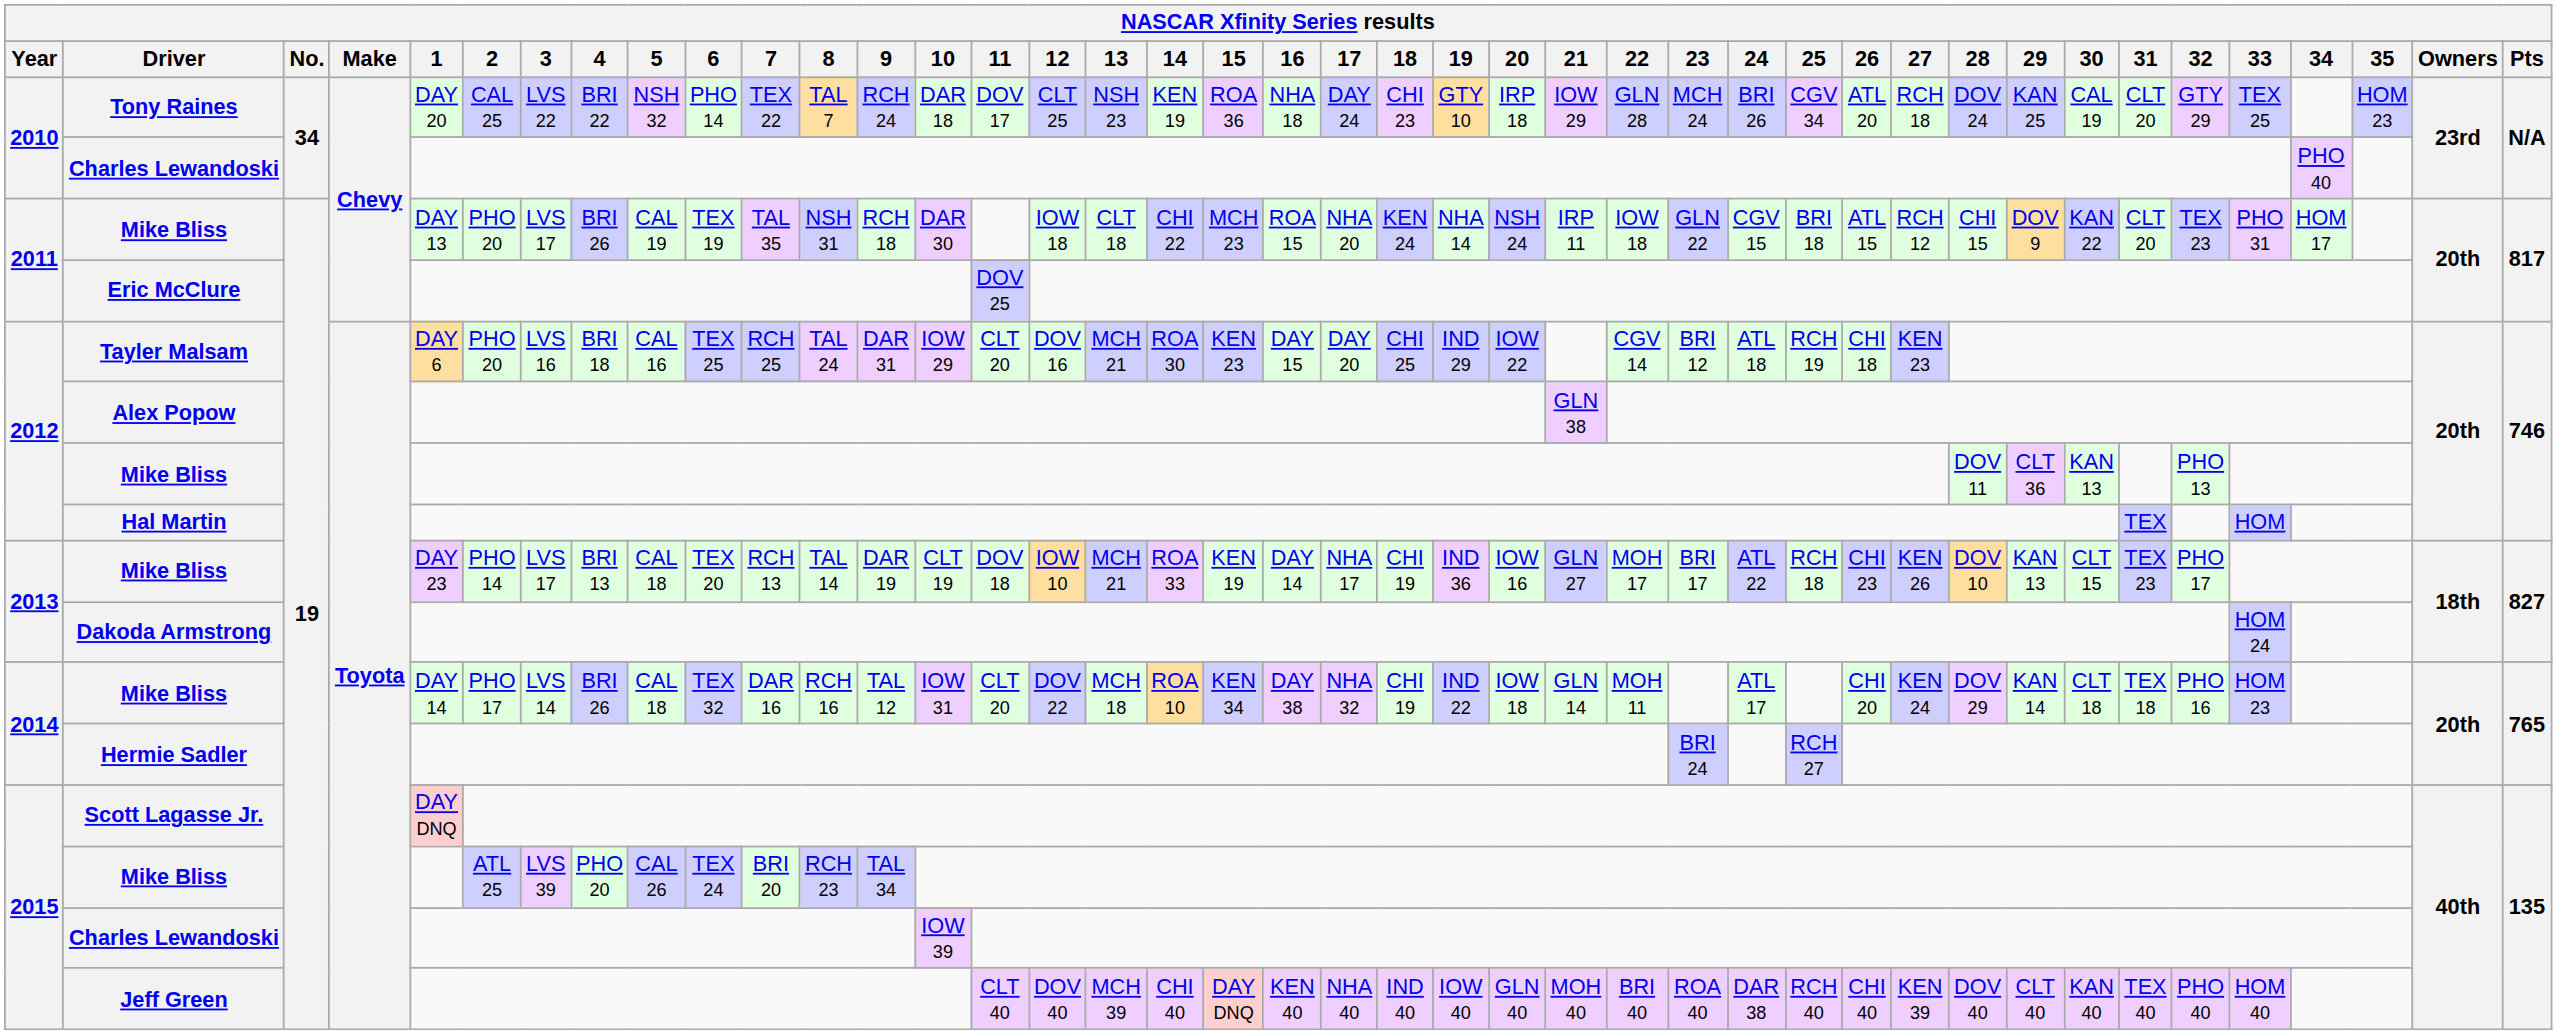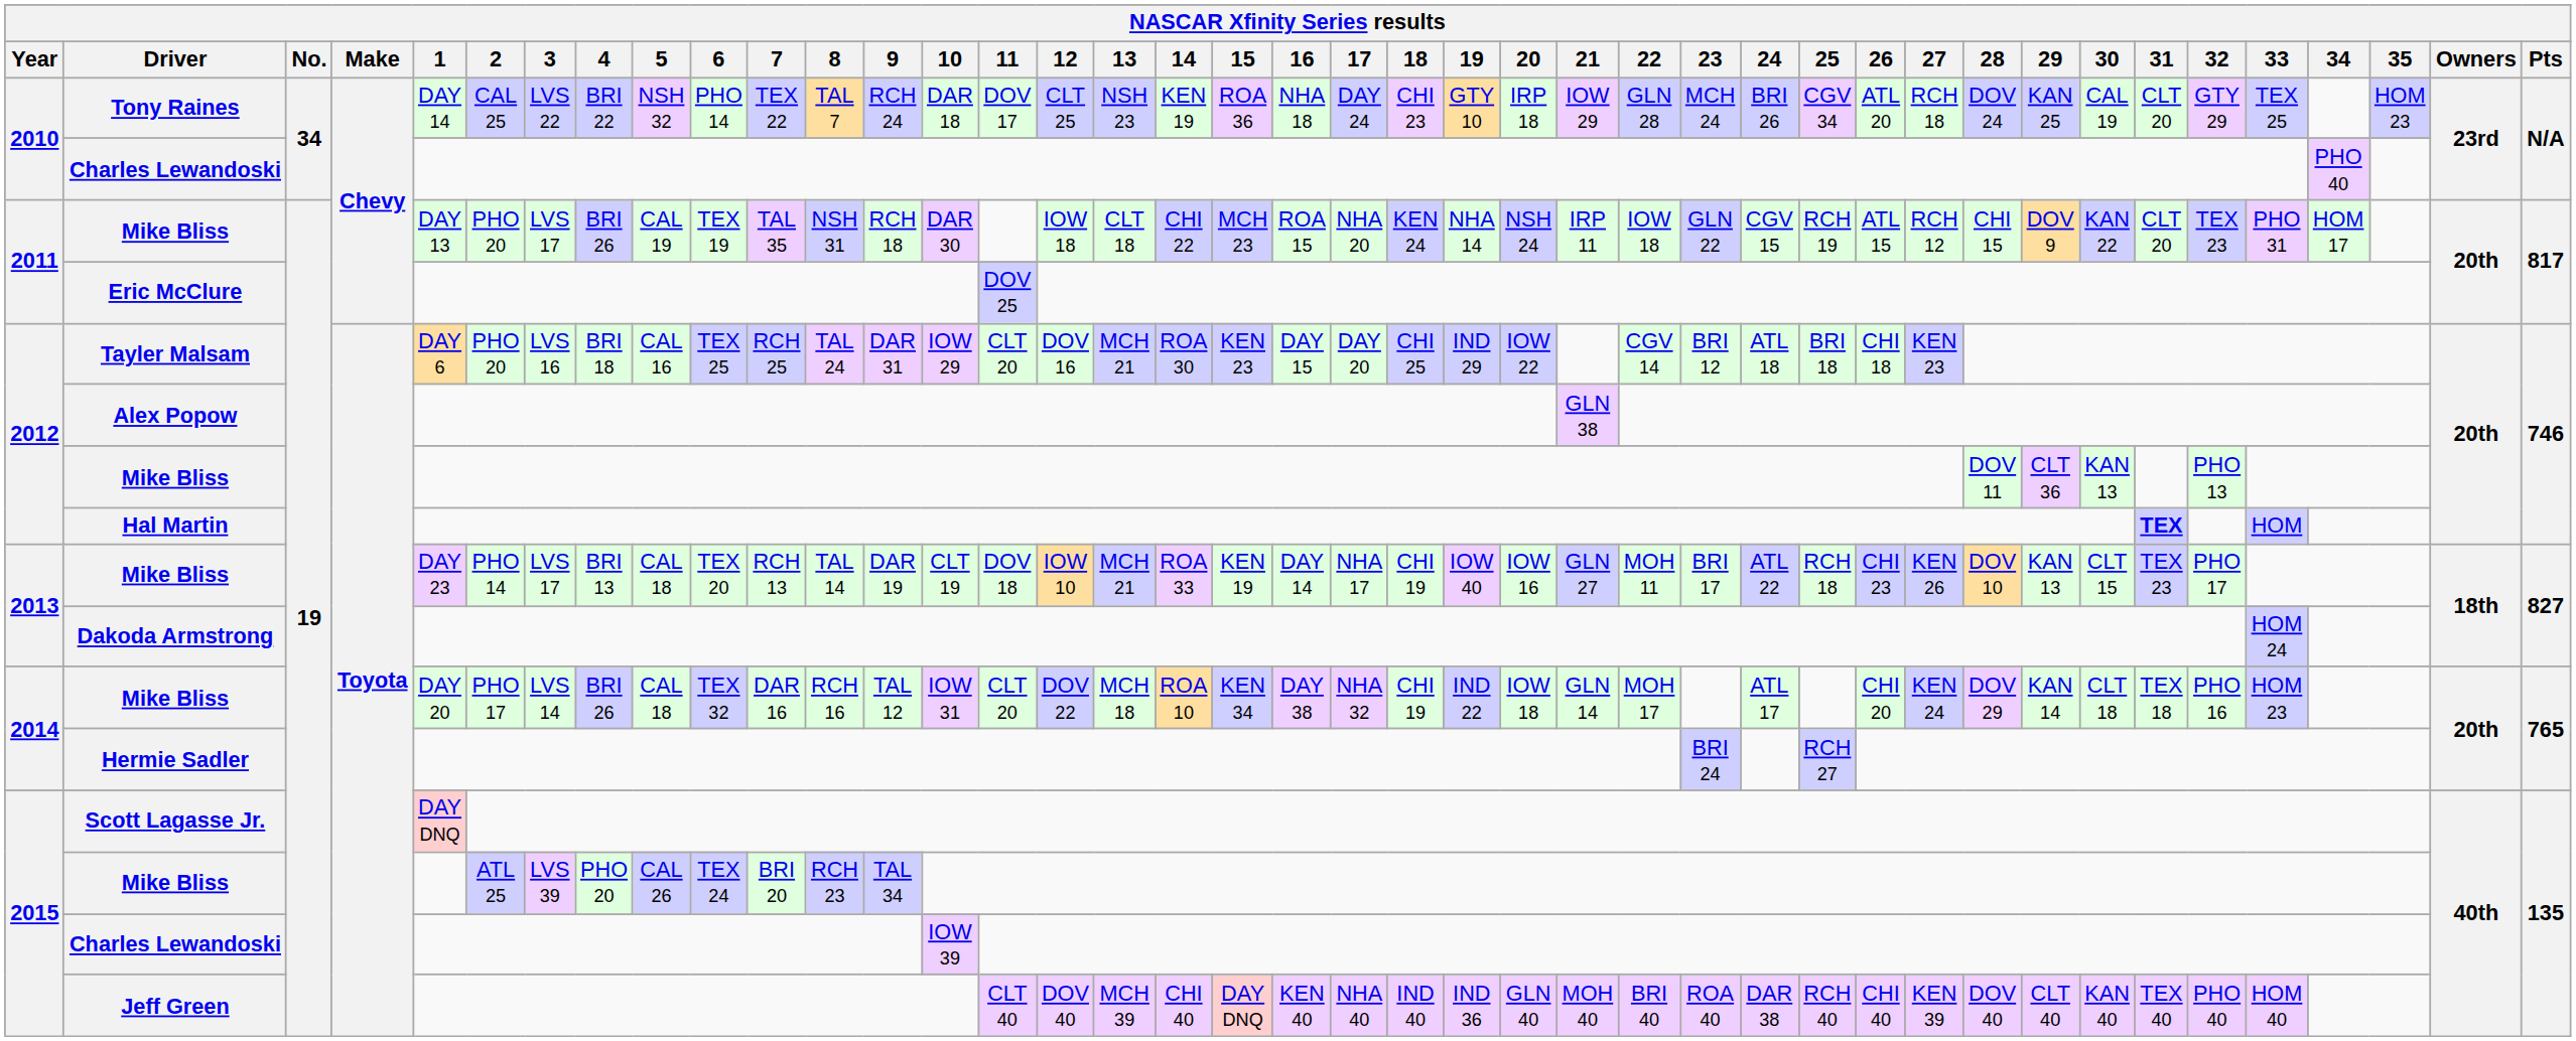Tony Raines | 1: DAY 20 -> DAY 14
2011 / Mike Bliss | 25: BRI 18 -> RCH 19
Tayler Malsam | 25: RCH 19 -> BRI 18
Hal Martin | 31: normal -> bold
2013 / Mike Bliss | 19: IND 36 -> IOW 40
2013 / Mike Bliss | 22: MOH 17 -> MOH 11
2014 / Mike Bliss | 1: DAY 14 -> DAY 20
2014 / Mike Bliss | 22: MOH 11 -> MOH 17
Jeff Green | 19: IOW 40 -> IND 36
